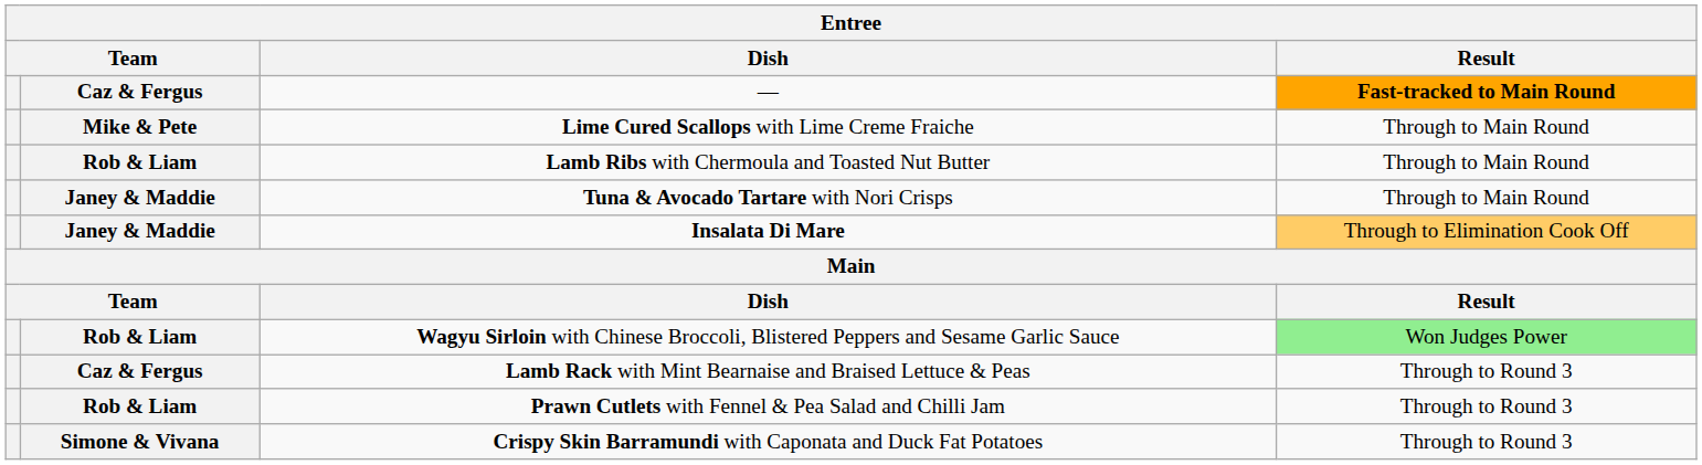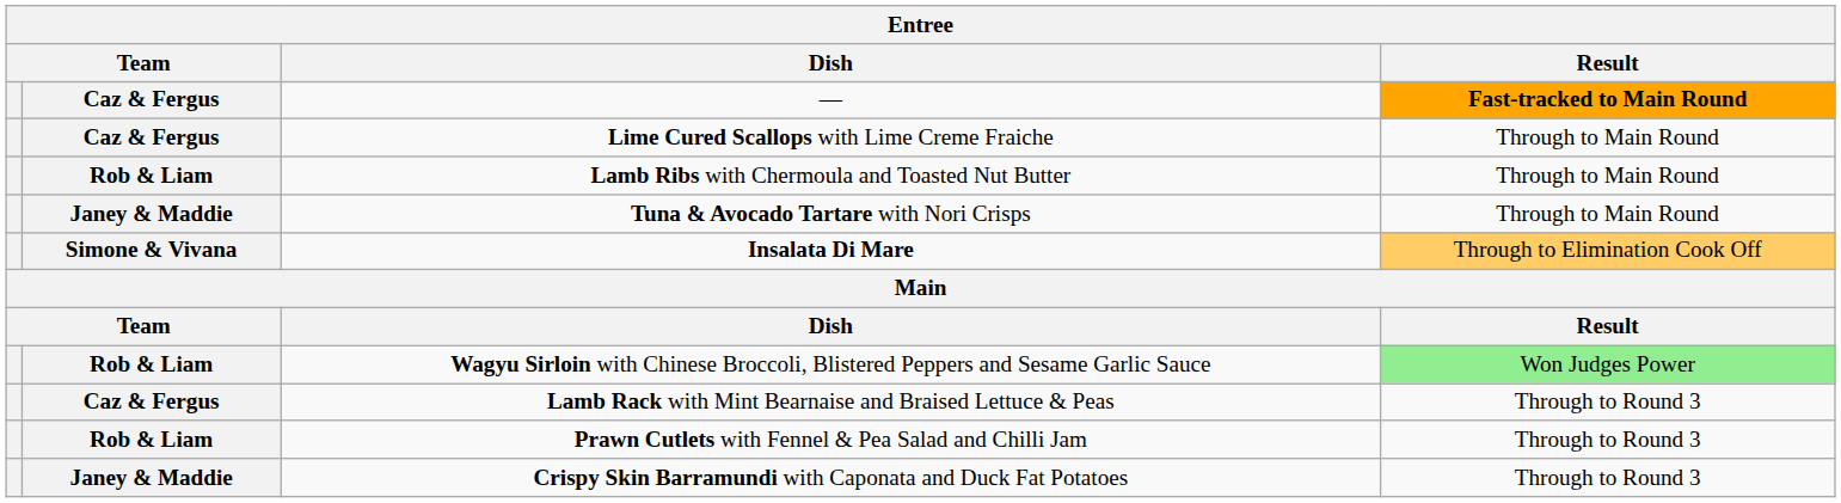Lime Cured Scallops with Lime Creme Fraiche | column 2: Mike & Pete -> Caz & Fergus
Insalata Di Mare | column 2: Janey & Maddie -> Simone & Vivana
Crispy Skin Barramundi with Caponata and Duck Fat Potatoes | column 2: Simone & Vivana -> Janey & Maddie
